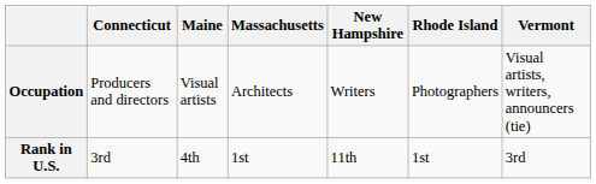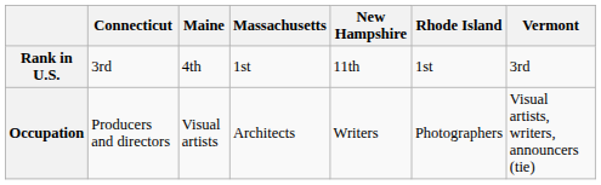rows swapped: Occupation <-> Rank in U.S.
